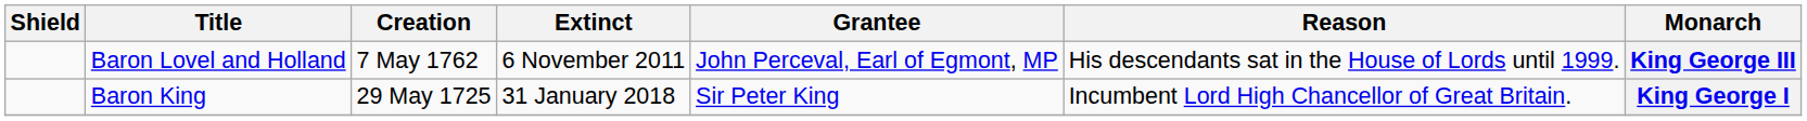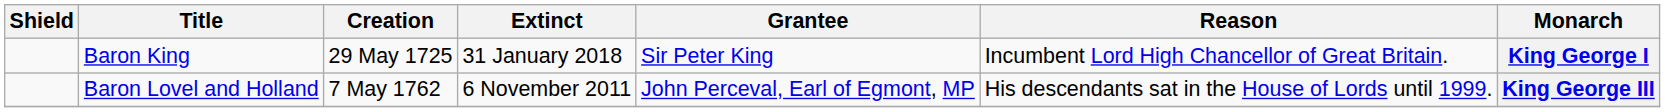rows swapped: Baron King <-> Baron Lovel and Holland
